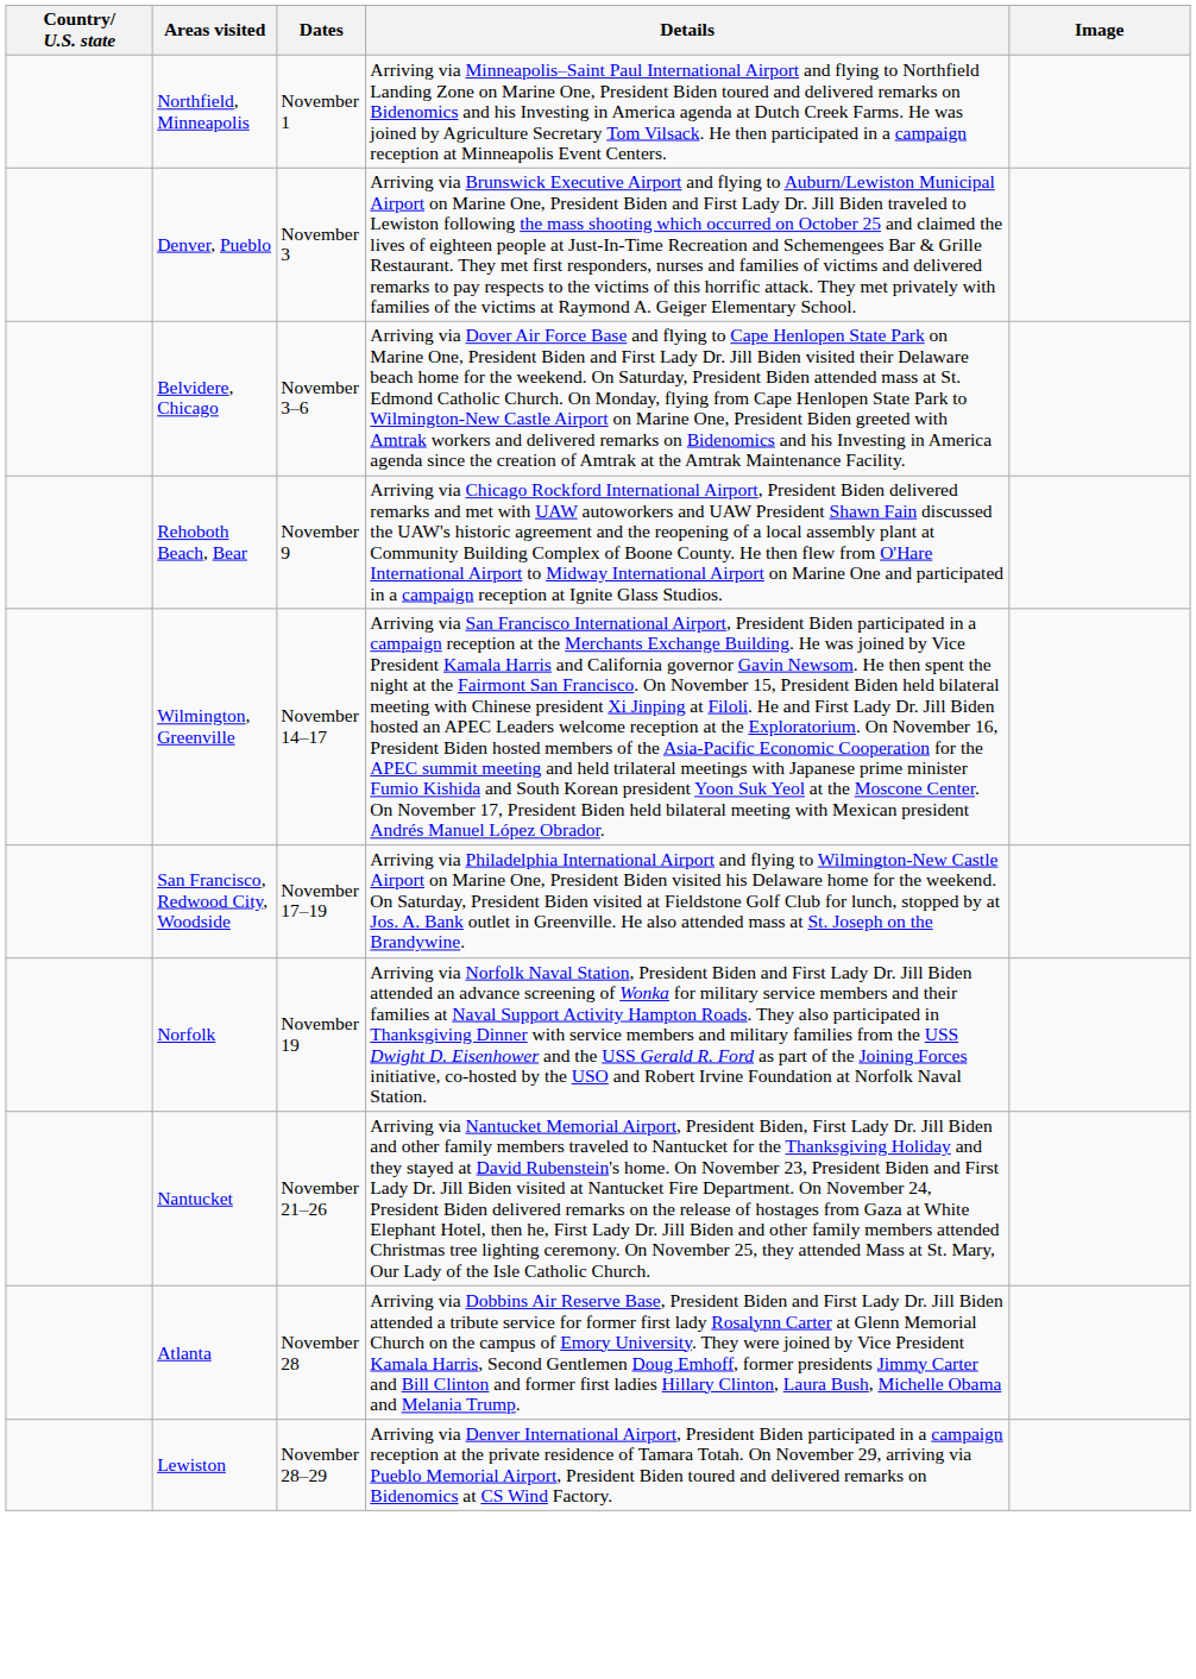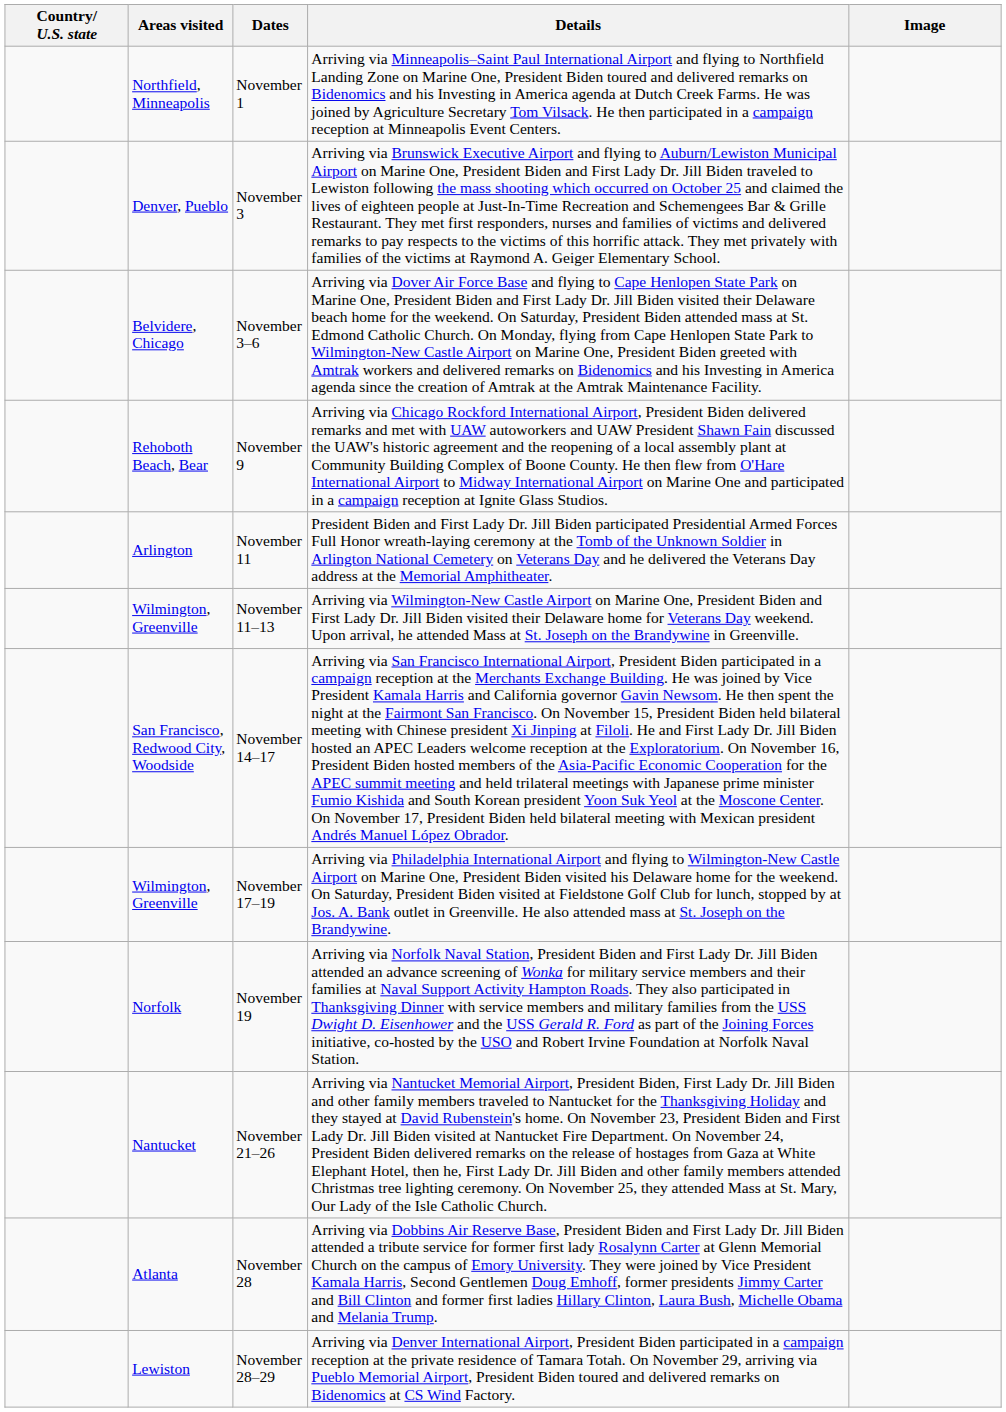+ row: Arlington | November 11 | President Biden and First Lady Dr. Jill Biden participated Presidential Armed Forces Full Honor wreath-laying ceremony at the Tomb of the Unknown Soldier in Arlington National Cemetery on Veterans Day and he delivered the Veterans Day address at the Memorial Amphitheater.
+ row: Wilmington, Greenville | November 11–13 | Arriving via Wilmington-New Castle Airport on Marine One, President Biden and First Lady Dr. Jill Biden visited their Delaware home for Veterans Day weekend. Upon arrival, he attended Mass at St. Joseph on the Brandywine in Greenville.
November 14–17 | Areas visited: Wilmington, Greenville -> San Francisco, Redwood City, Woodside
November 17–19 | Areas visited: San Francisco, Redwood City, Woodside -> Wilmington, Greenville
